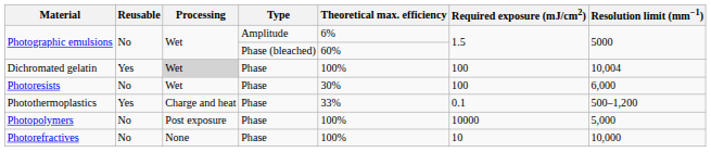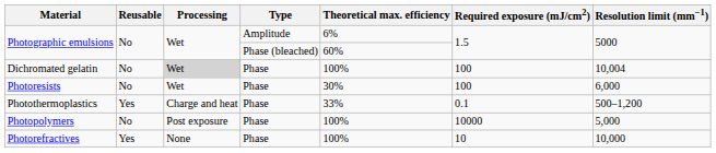Dichromated gelatin | Reusable: Yes -> No
Photorefractives | Reusable: No -> Yes
